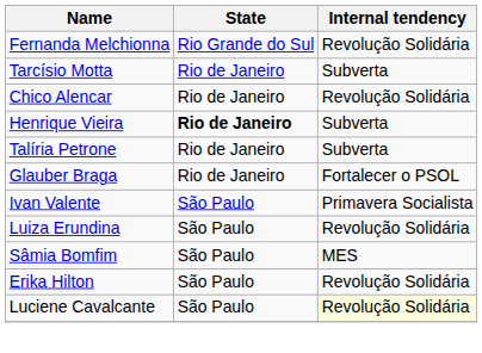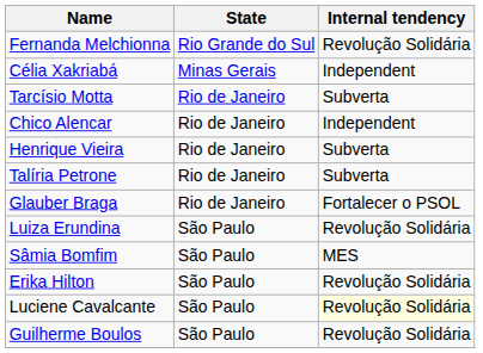+ row: Célia Xakriabá | Minas Gerais | Independent
Chico Alencar | Internal tendency: Revolução Solidária -> Independent
Henrique Vieira | State: bold -> normal
- row: Ivan Valente | São Paulo | Primavera Socialista
+ row: Guilherme Boulos | São Paulo | Revolução Solidária
